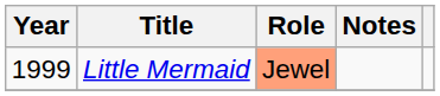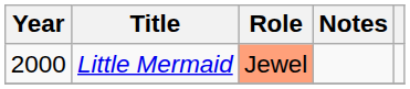Little Mermaid | Year: 1999 -> 2000
